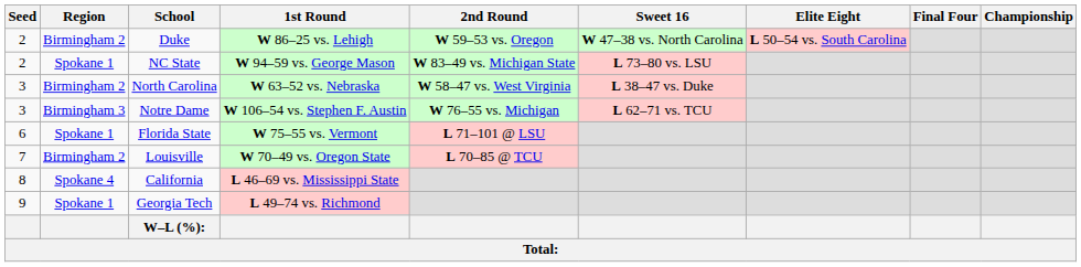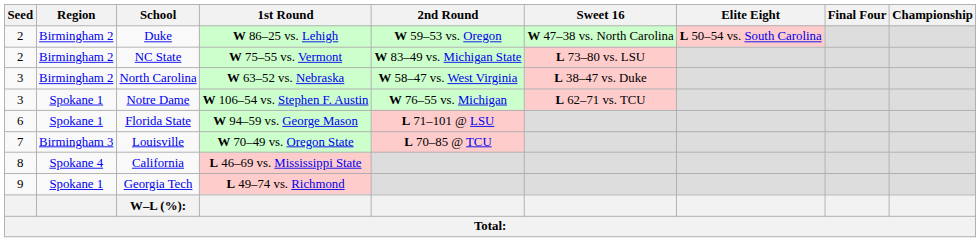NC State | Region: Spokane 1 -> Birmingham 2
NC State | 1st Round: W 94–59 vs. George Mason -> W 75–55 vs. Vermont
Notre Dame | Region: Birmingham 3 -> Spokane 1
Florida State | 1st Round: W 75–55 vs. Vermont -> W 94–59 vs. George Mason
Louisville | Region: Birmingham 2 -> Birmingham 3
